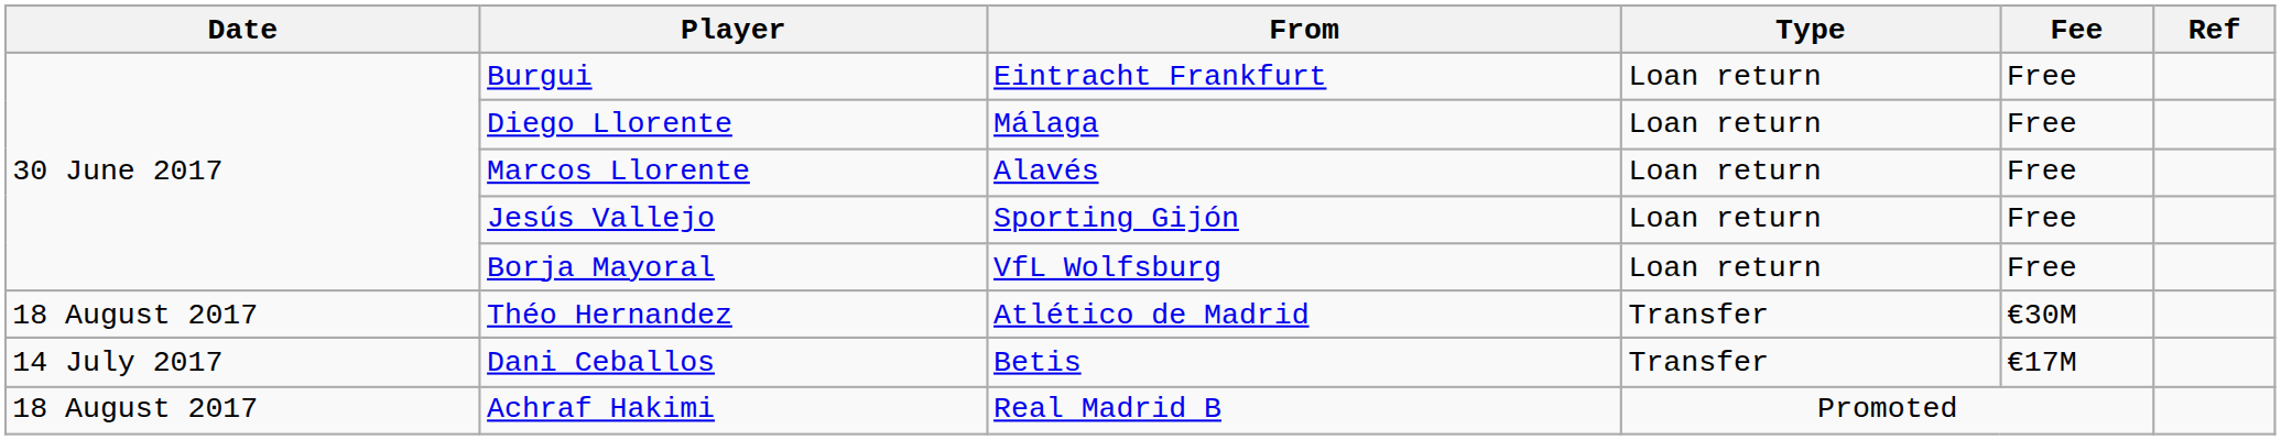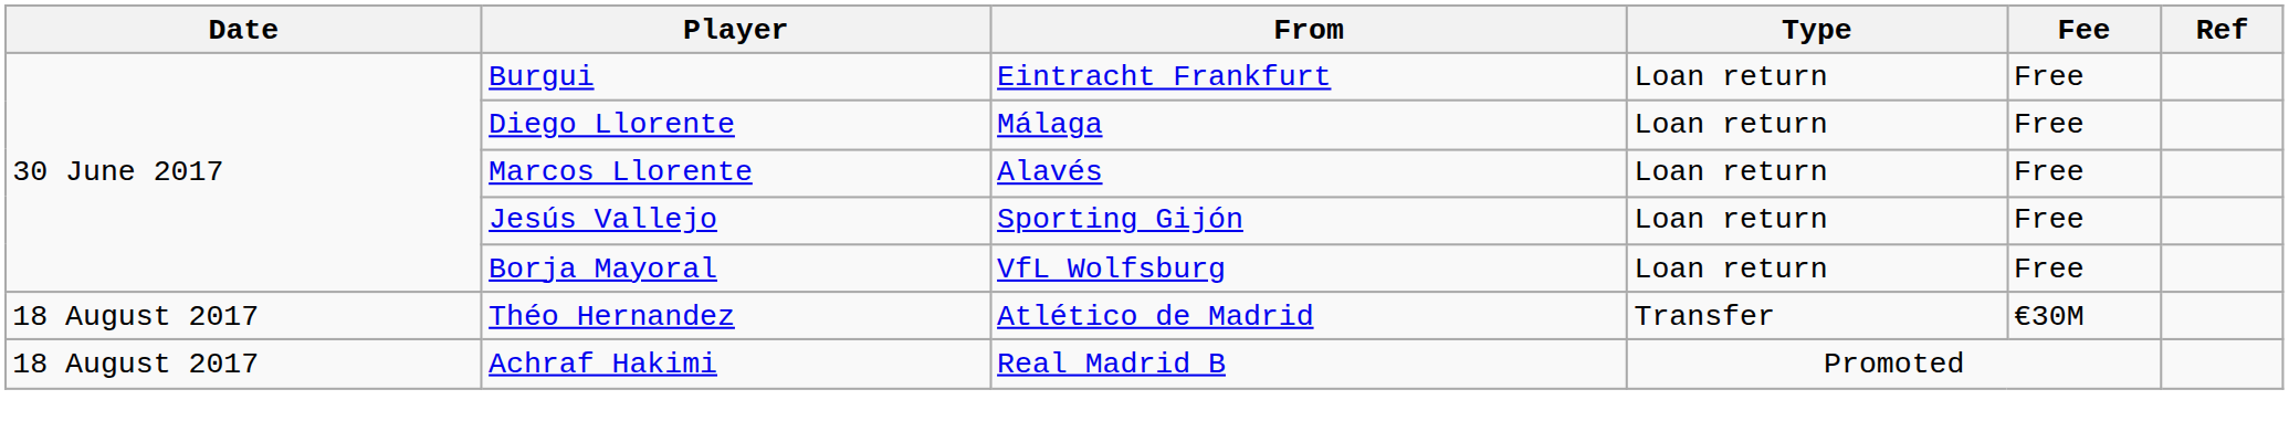- row: 14 July 2017 | Dani Ceballos | Betis | Transfer | €17M
